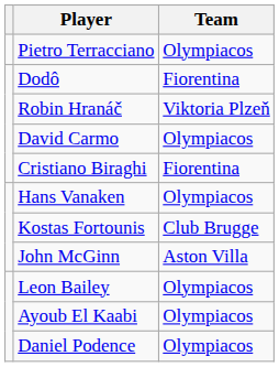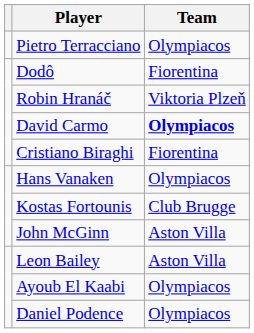David Carmo | Team: normal -> bold
Leon Bailey | Team: Olympiacos -> Aston Villa
